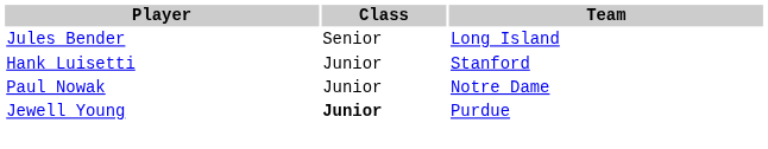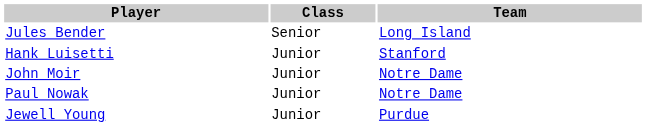+ row: John Moir | Junior | Notre Dame
Jewell Young | Class: bold -> normal
